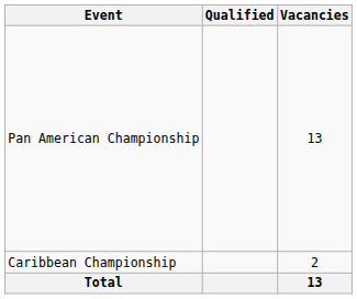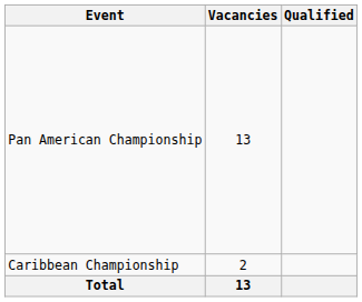columns swapped: Vacancies <-> Qualified
